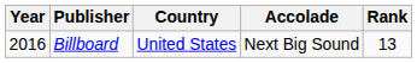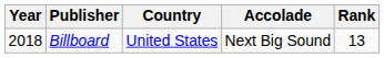Billboard | Year: 2016 -> 2018
